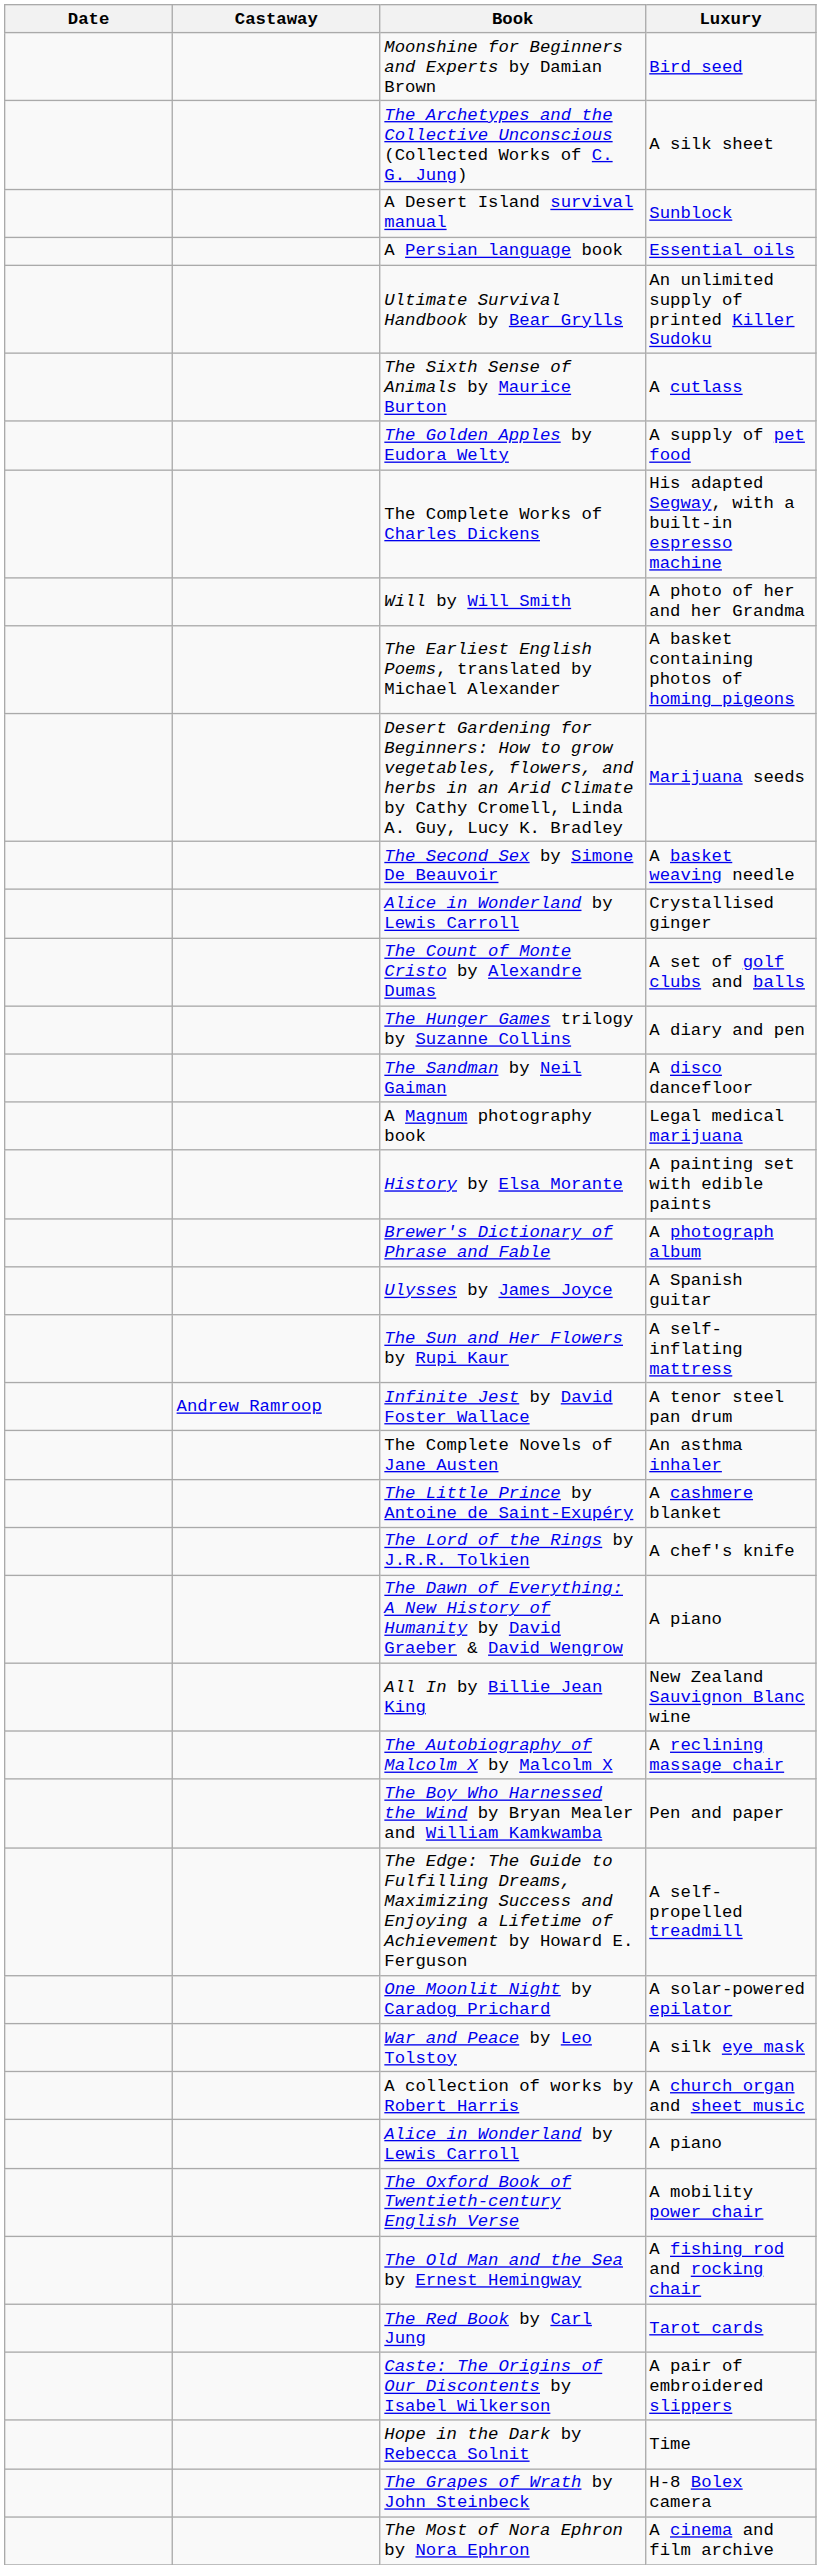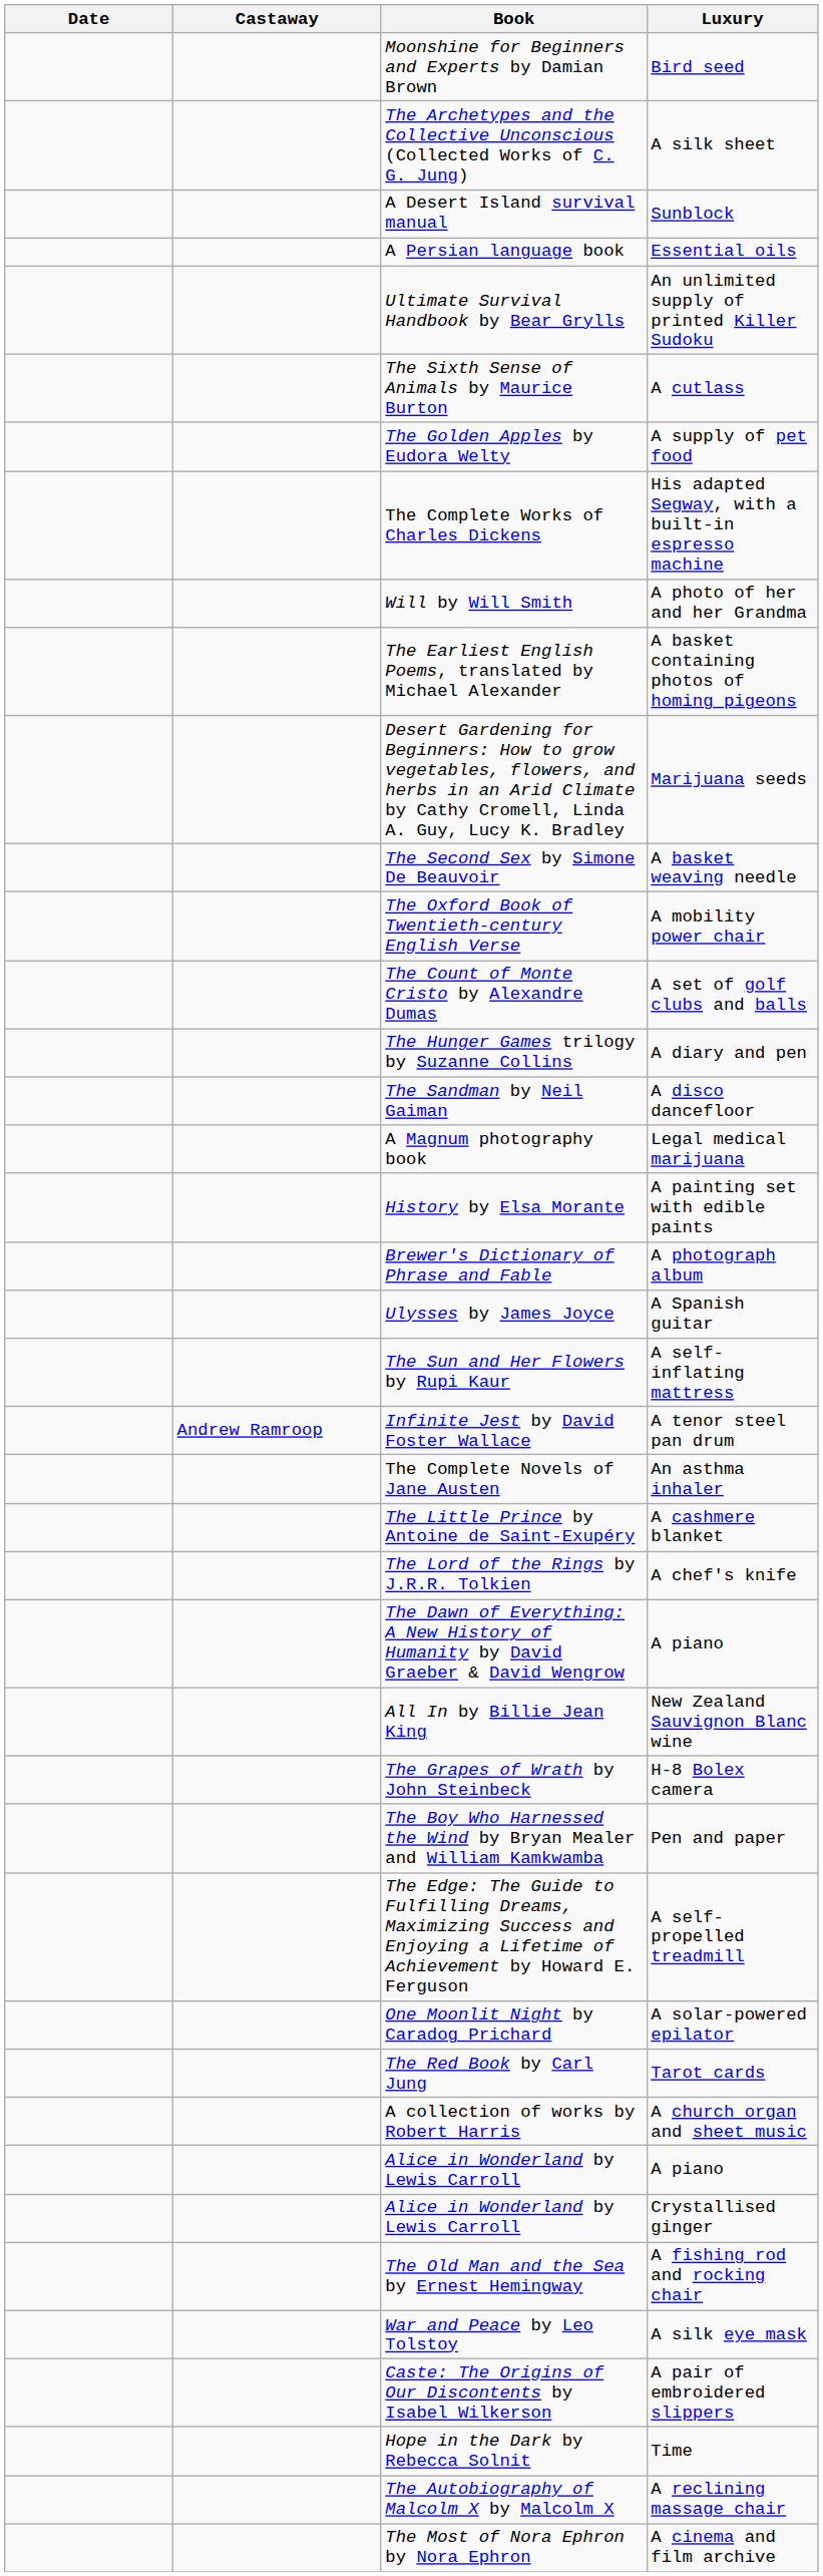rows swapped: Alice in Wonderland by Lewis Carroll / Crystallised ginger <-> The Oxford Book of Twentieth-century English Verse
rows swapped: The Autobiography of Malcolm X by Malcolm X <-> The Grapes of Wrath by John Steinbeck
rows swapped: The Red Book by Carl Jung <-> War and Peace by Leo Tolstoy
